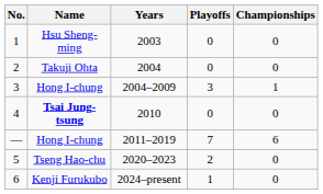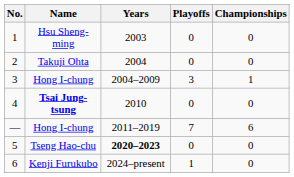5 | Years: normal -> bold
5 | Playoffs: 2 -> 0
